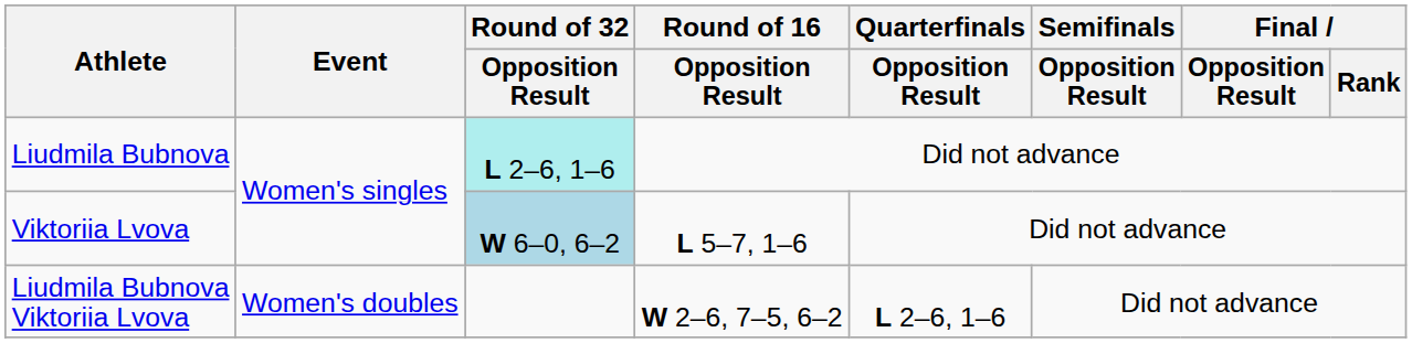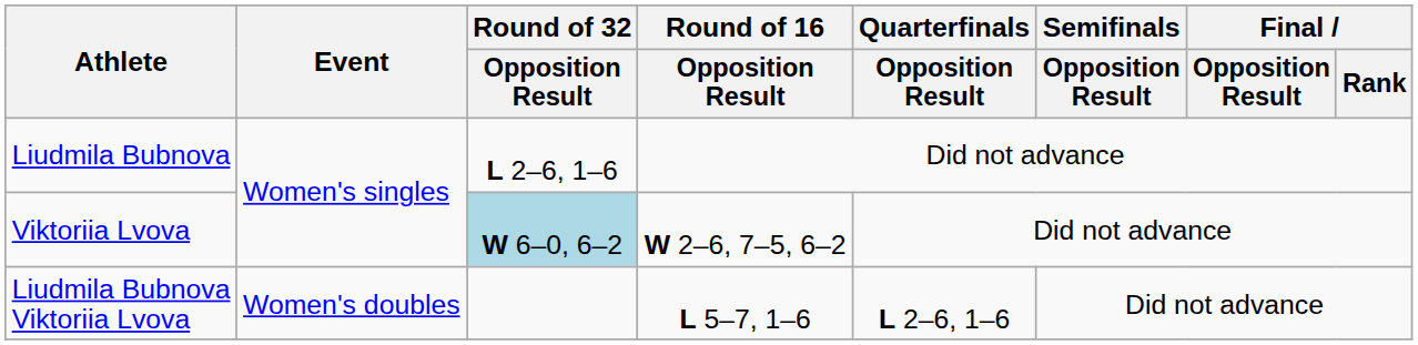Liudmila Bubnova | Round of 32 / Opposition Result: paleturquoise background -> no background
Viktoriia Lvova | Round of 16 / Opposition Result: L 5–7, 1–6 -> W 2–6, 7–5, 6–2
Liudmila Bubnova Viktoriia Lvova | Round of 16 / Opposition Result: W 2–6, 7–5, 6–2 -> L 5–7, 1–6
